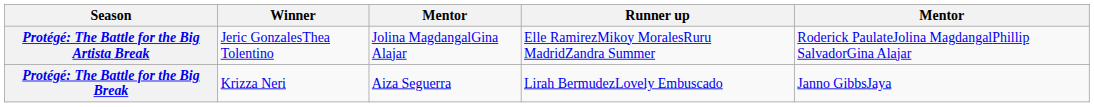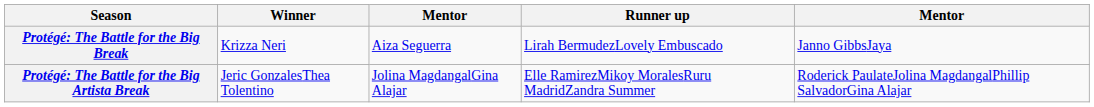rows swapped: Protégé: The Battle for the Big Break <-> Protégé: The Battle for the Big Artista Break
